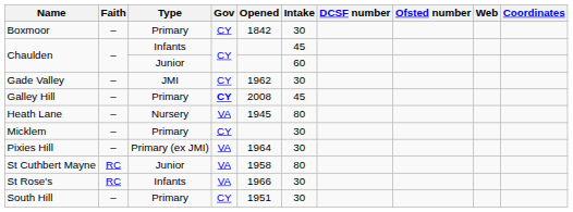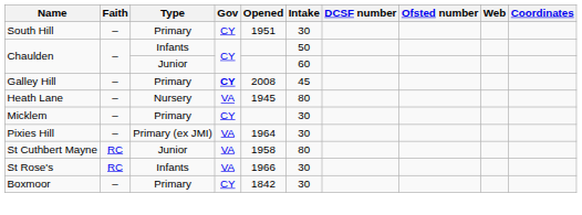rows swapped: Boxmoor <-> South Hill
Chaulden / Infants | Intake: 45 -> 50
- row: Gade Valley | – | JMI | CY | 1962 | 30
